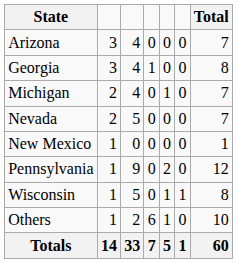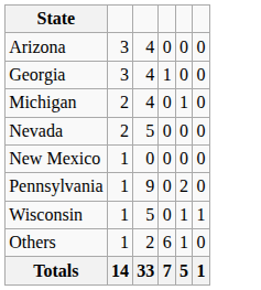- column: Total | 7 | 8 | 7 | 7 | 1 | 12 | 8 | 10 | 60
